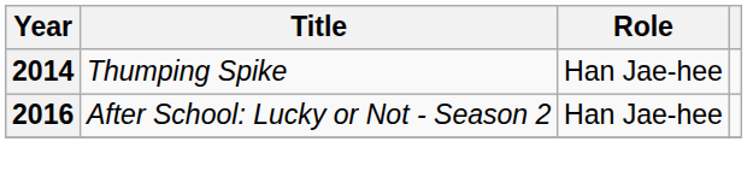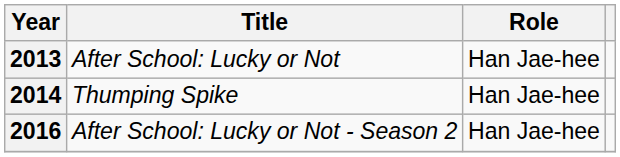+ row: 2013 | After School: Lucky or Not | Han Jae-hee
